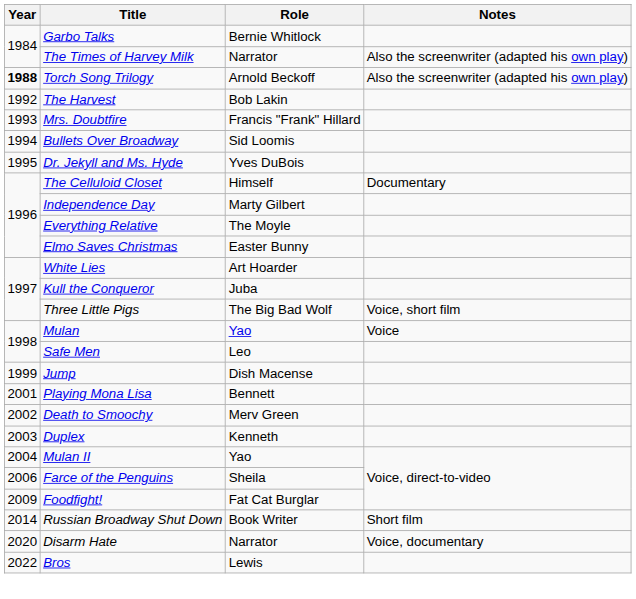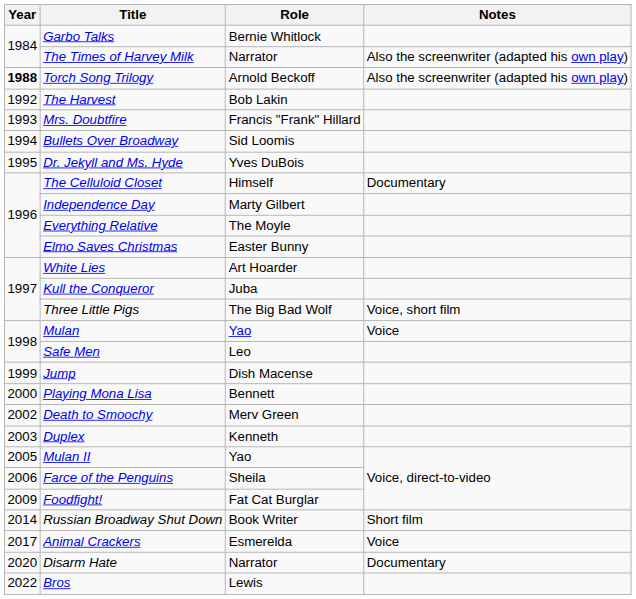Playing Mona Lisa | Year: 2001 -> 2000
Mulan II | Year: 2004 -> 2005
+ row: 2017 | Animal Crackers | Esmerelda | Voice
Disarm Hate | Notes: Voice, documentary -> Documentary
